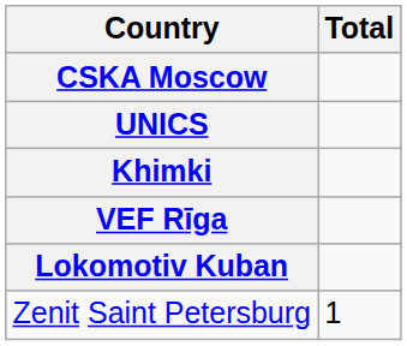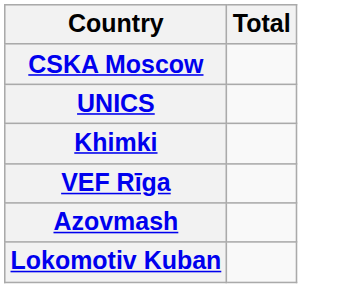+ row: Azovmash
- row: Zenit Saint Petersburg | 1
